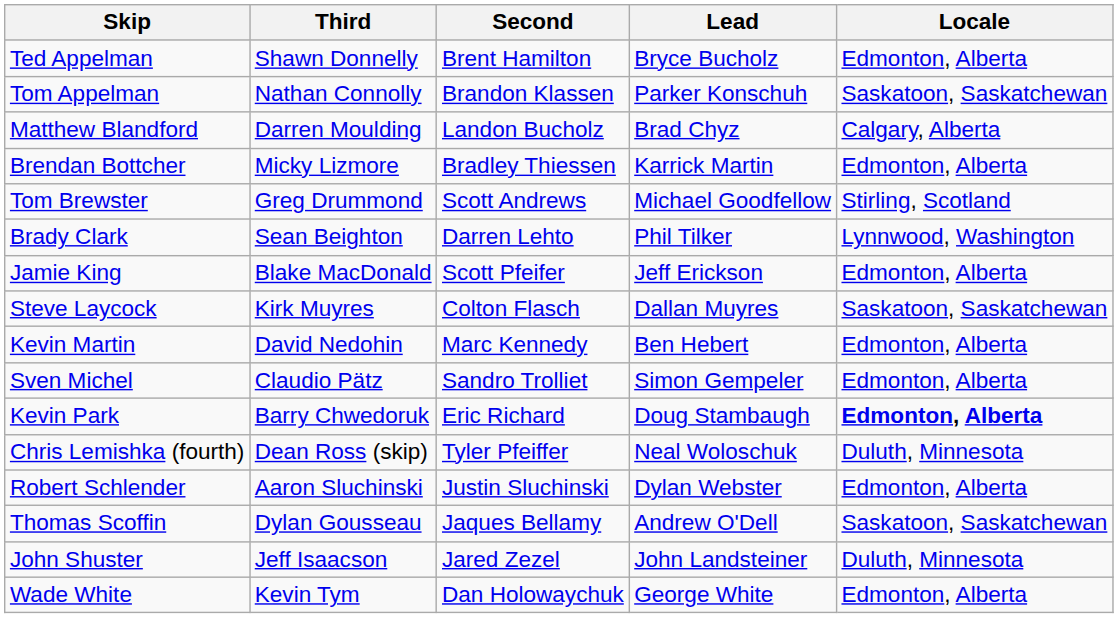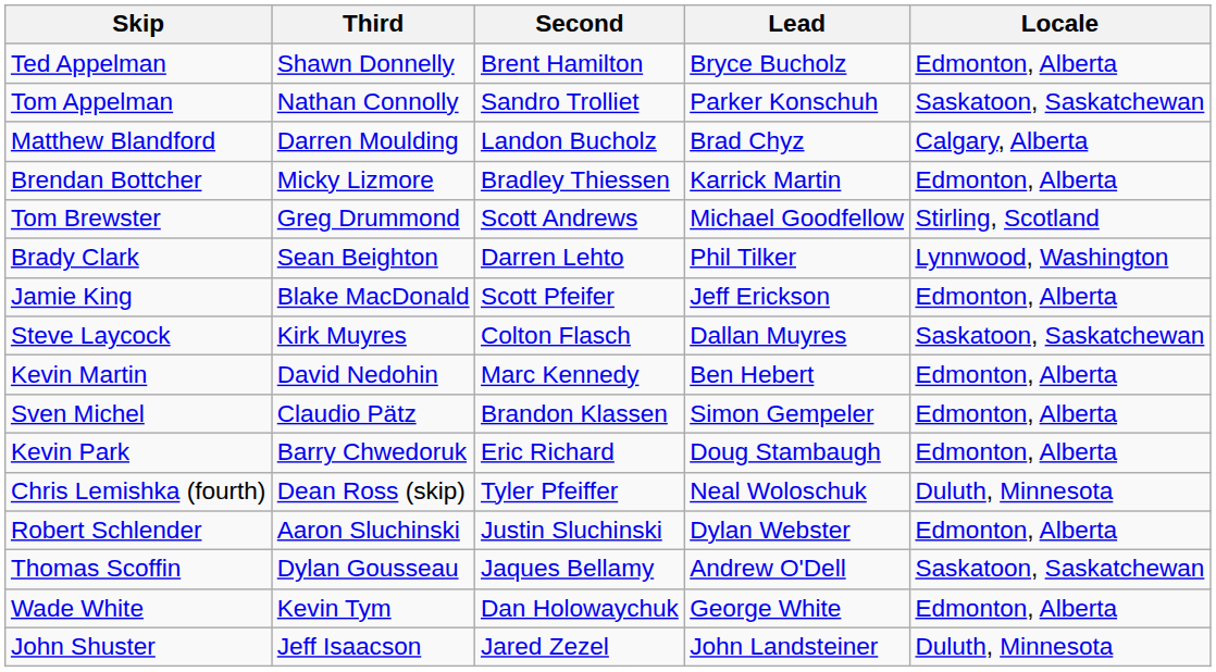Tom Appelman | Second: Brandon Klassen -> Sandro Trolliet
Sven Michel | Second: Sandro Trolliet -> Brandon Klassen
Kevin Park | Locale: bold -> normal
rows swapped: John Shuster <-> Wade White
